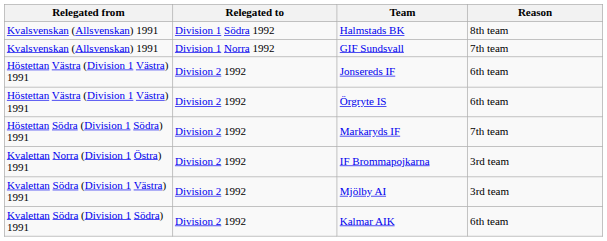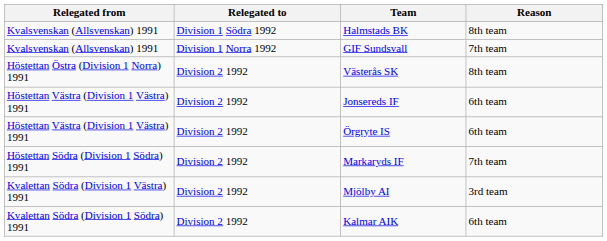+ row: Höstettan Östra (Division 1 Norra) 1991 | Division 2 1992 | Västerås SK | 8th team
- row: Kvalettan Norra (Division 1 Östra) 1991 | Division 2 1992 | IF Brommapojkarna | 3rd team
